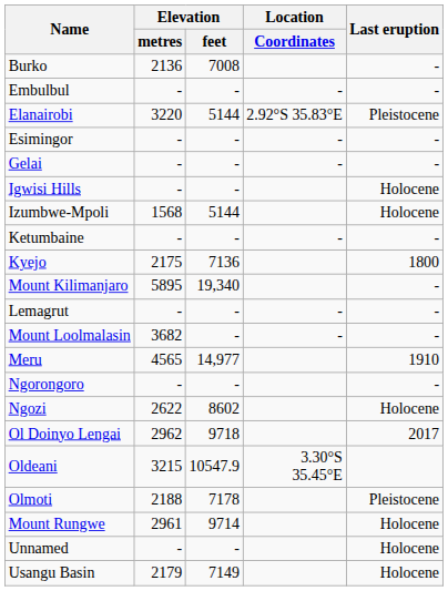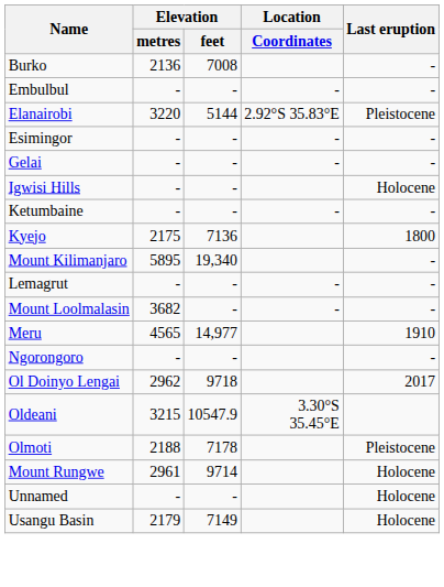- row: Izumbwe-Mpoli | 1568 | 5144 | Holocene
- row: Ngozi | 2622 | 8602 | Holocene
